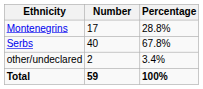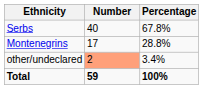rows swapped: Serbs <-> Montenegrins
other/undeclared | Number: no background -> lightsalmon background
